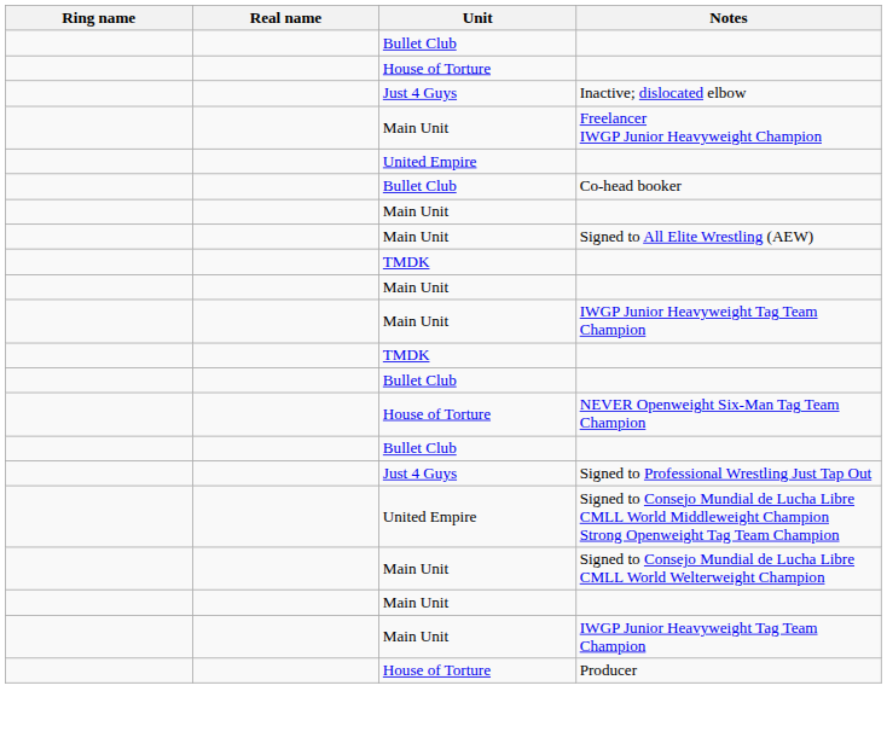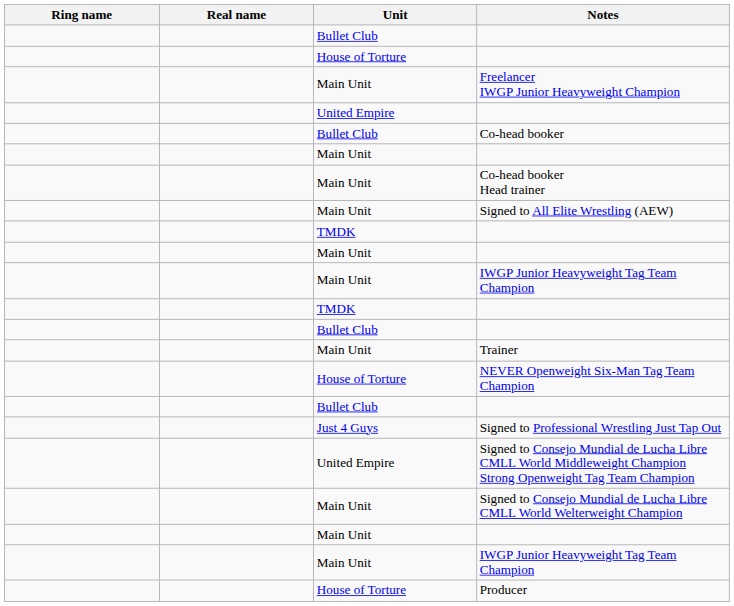- row: Just 4 Guys | Inactive; dislocated elbow
+ row: Main Unit | Co-head booker Head trainer
+ row: Main Unit | Trainer
